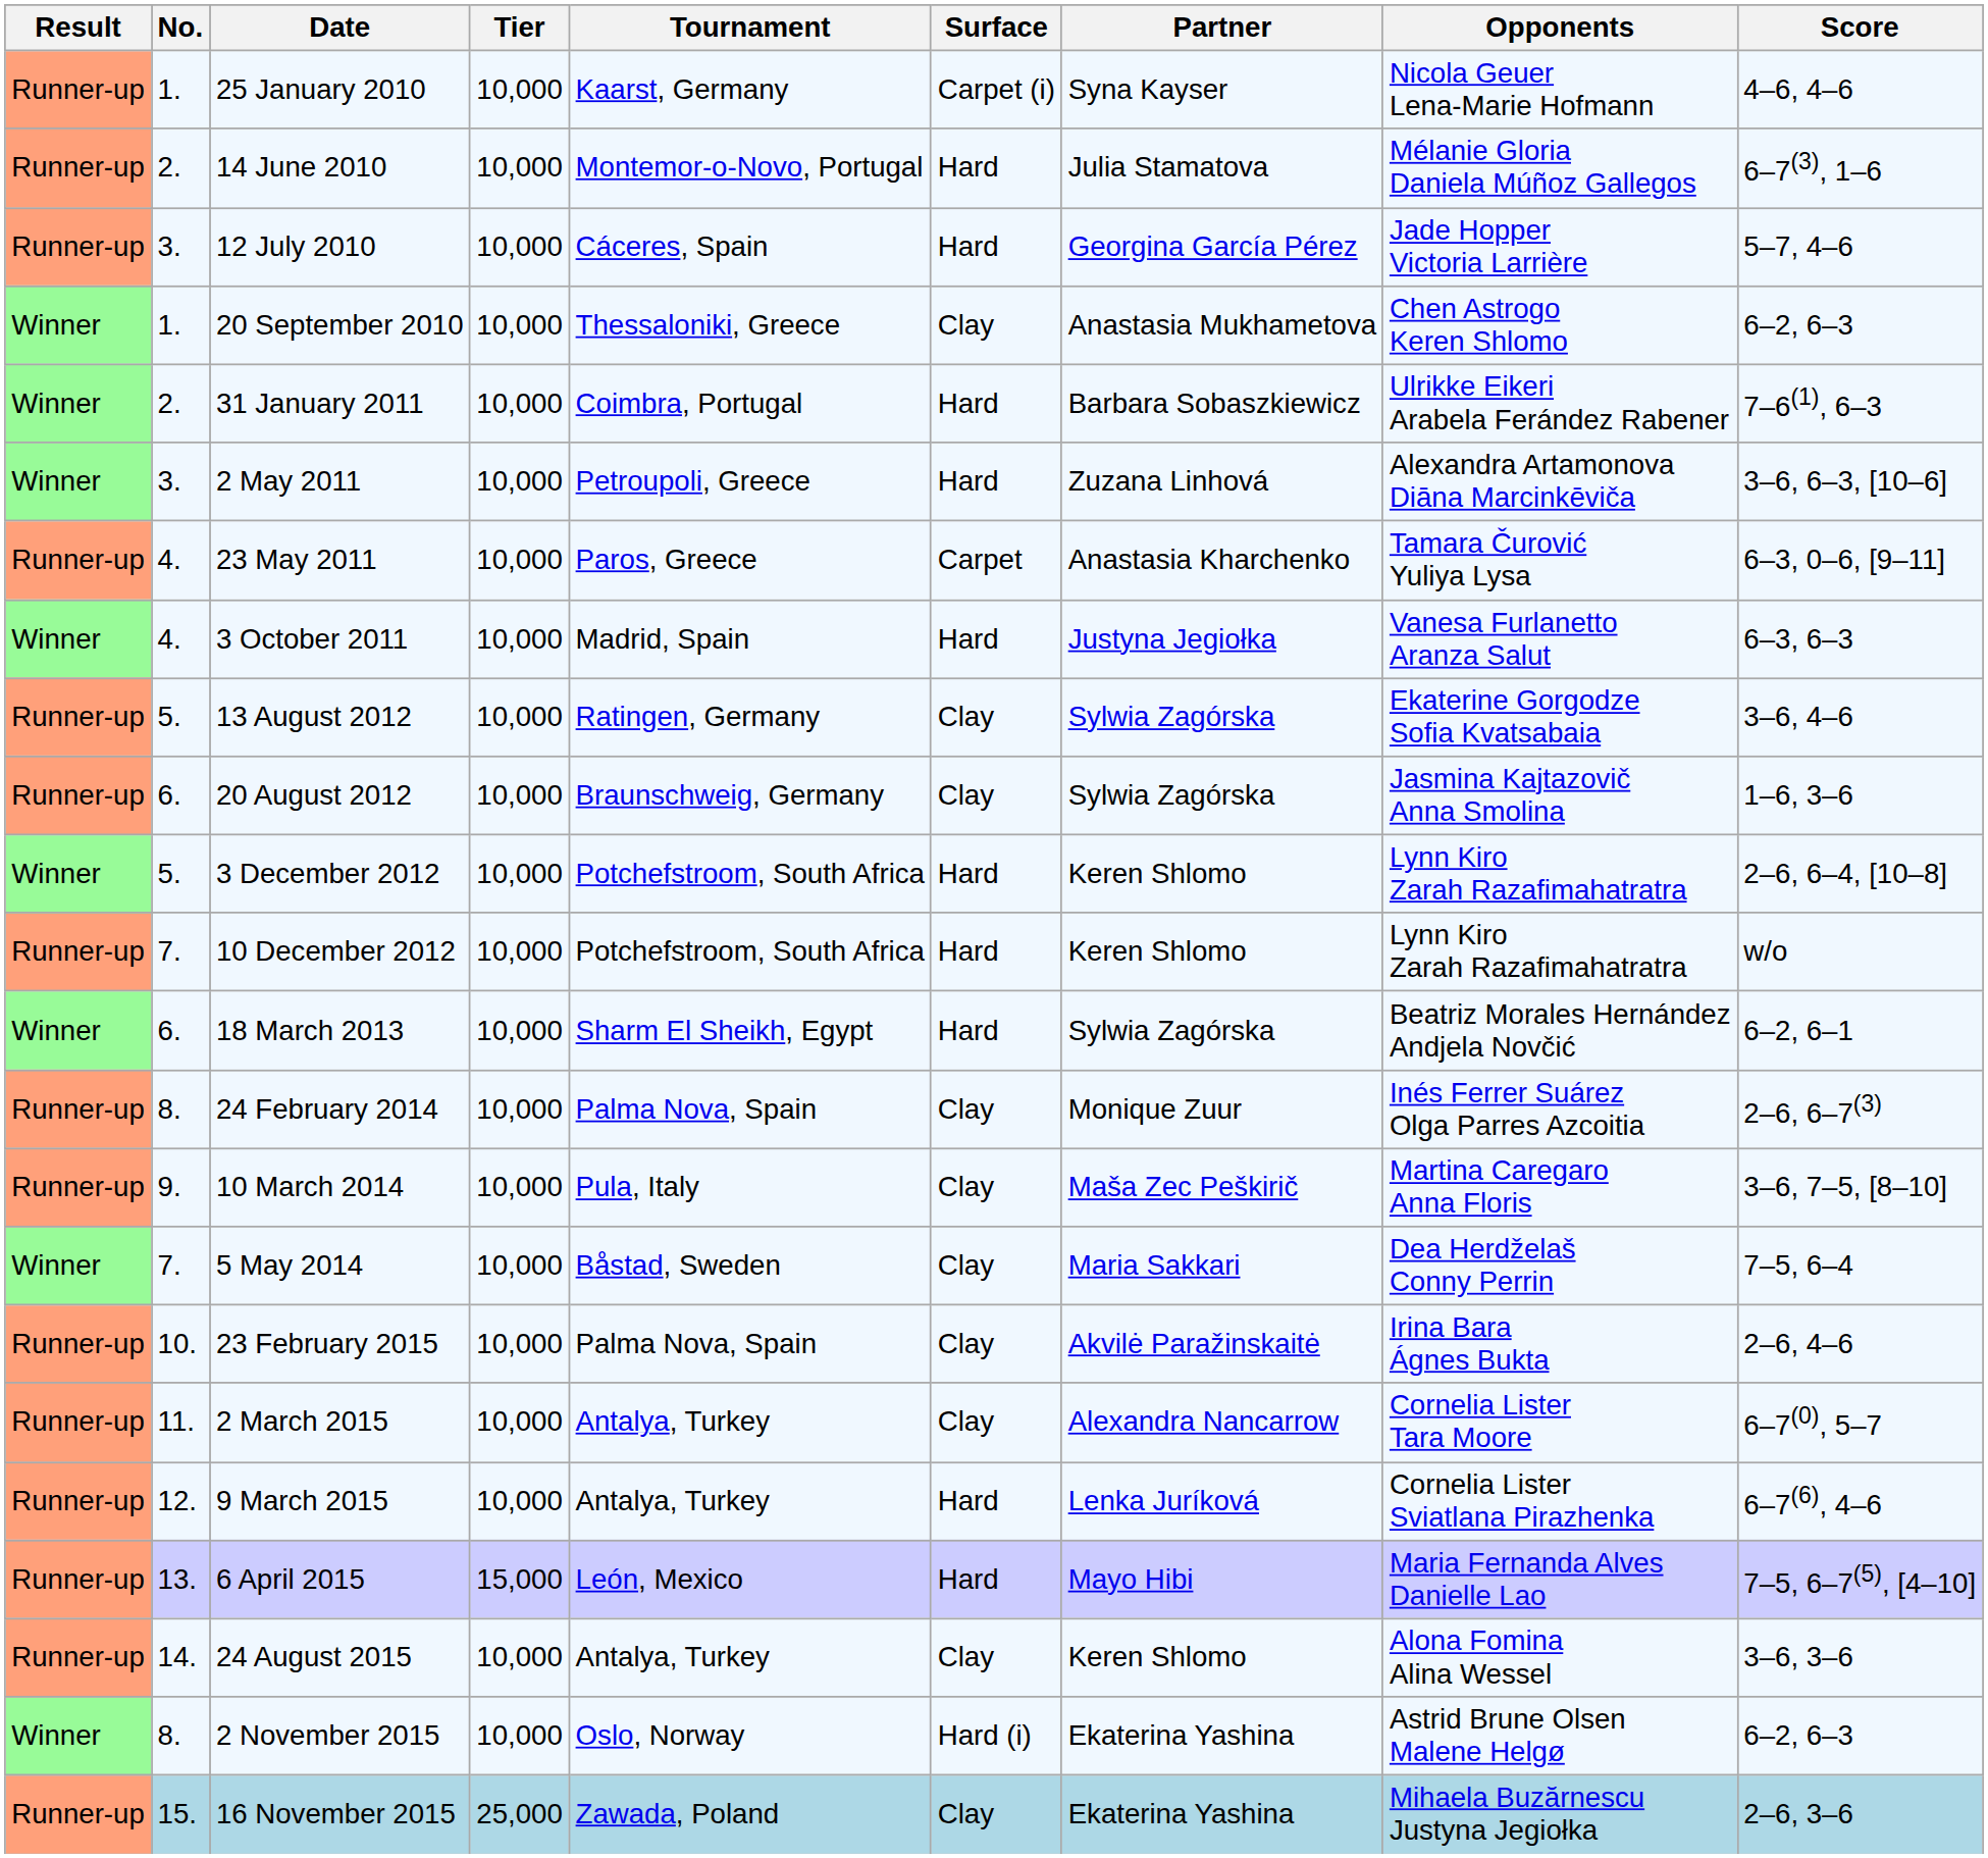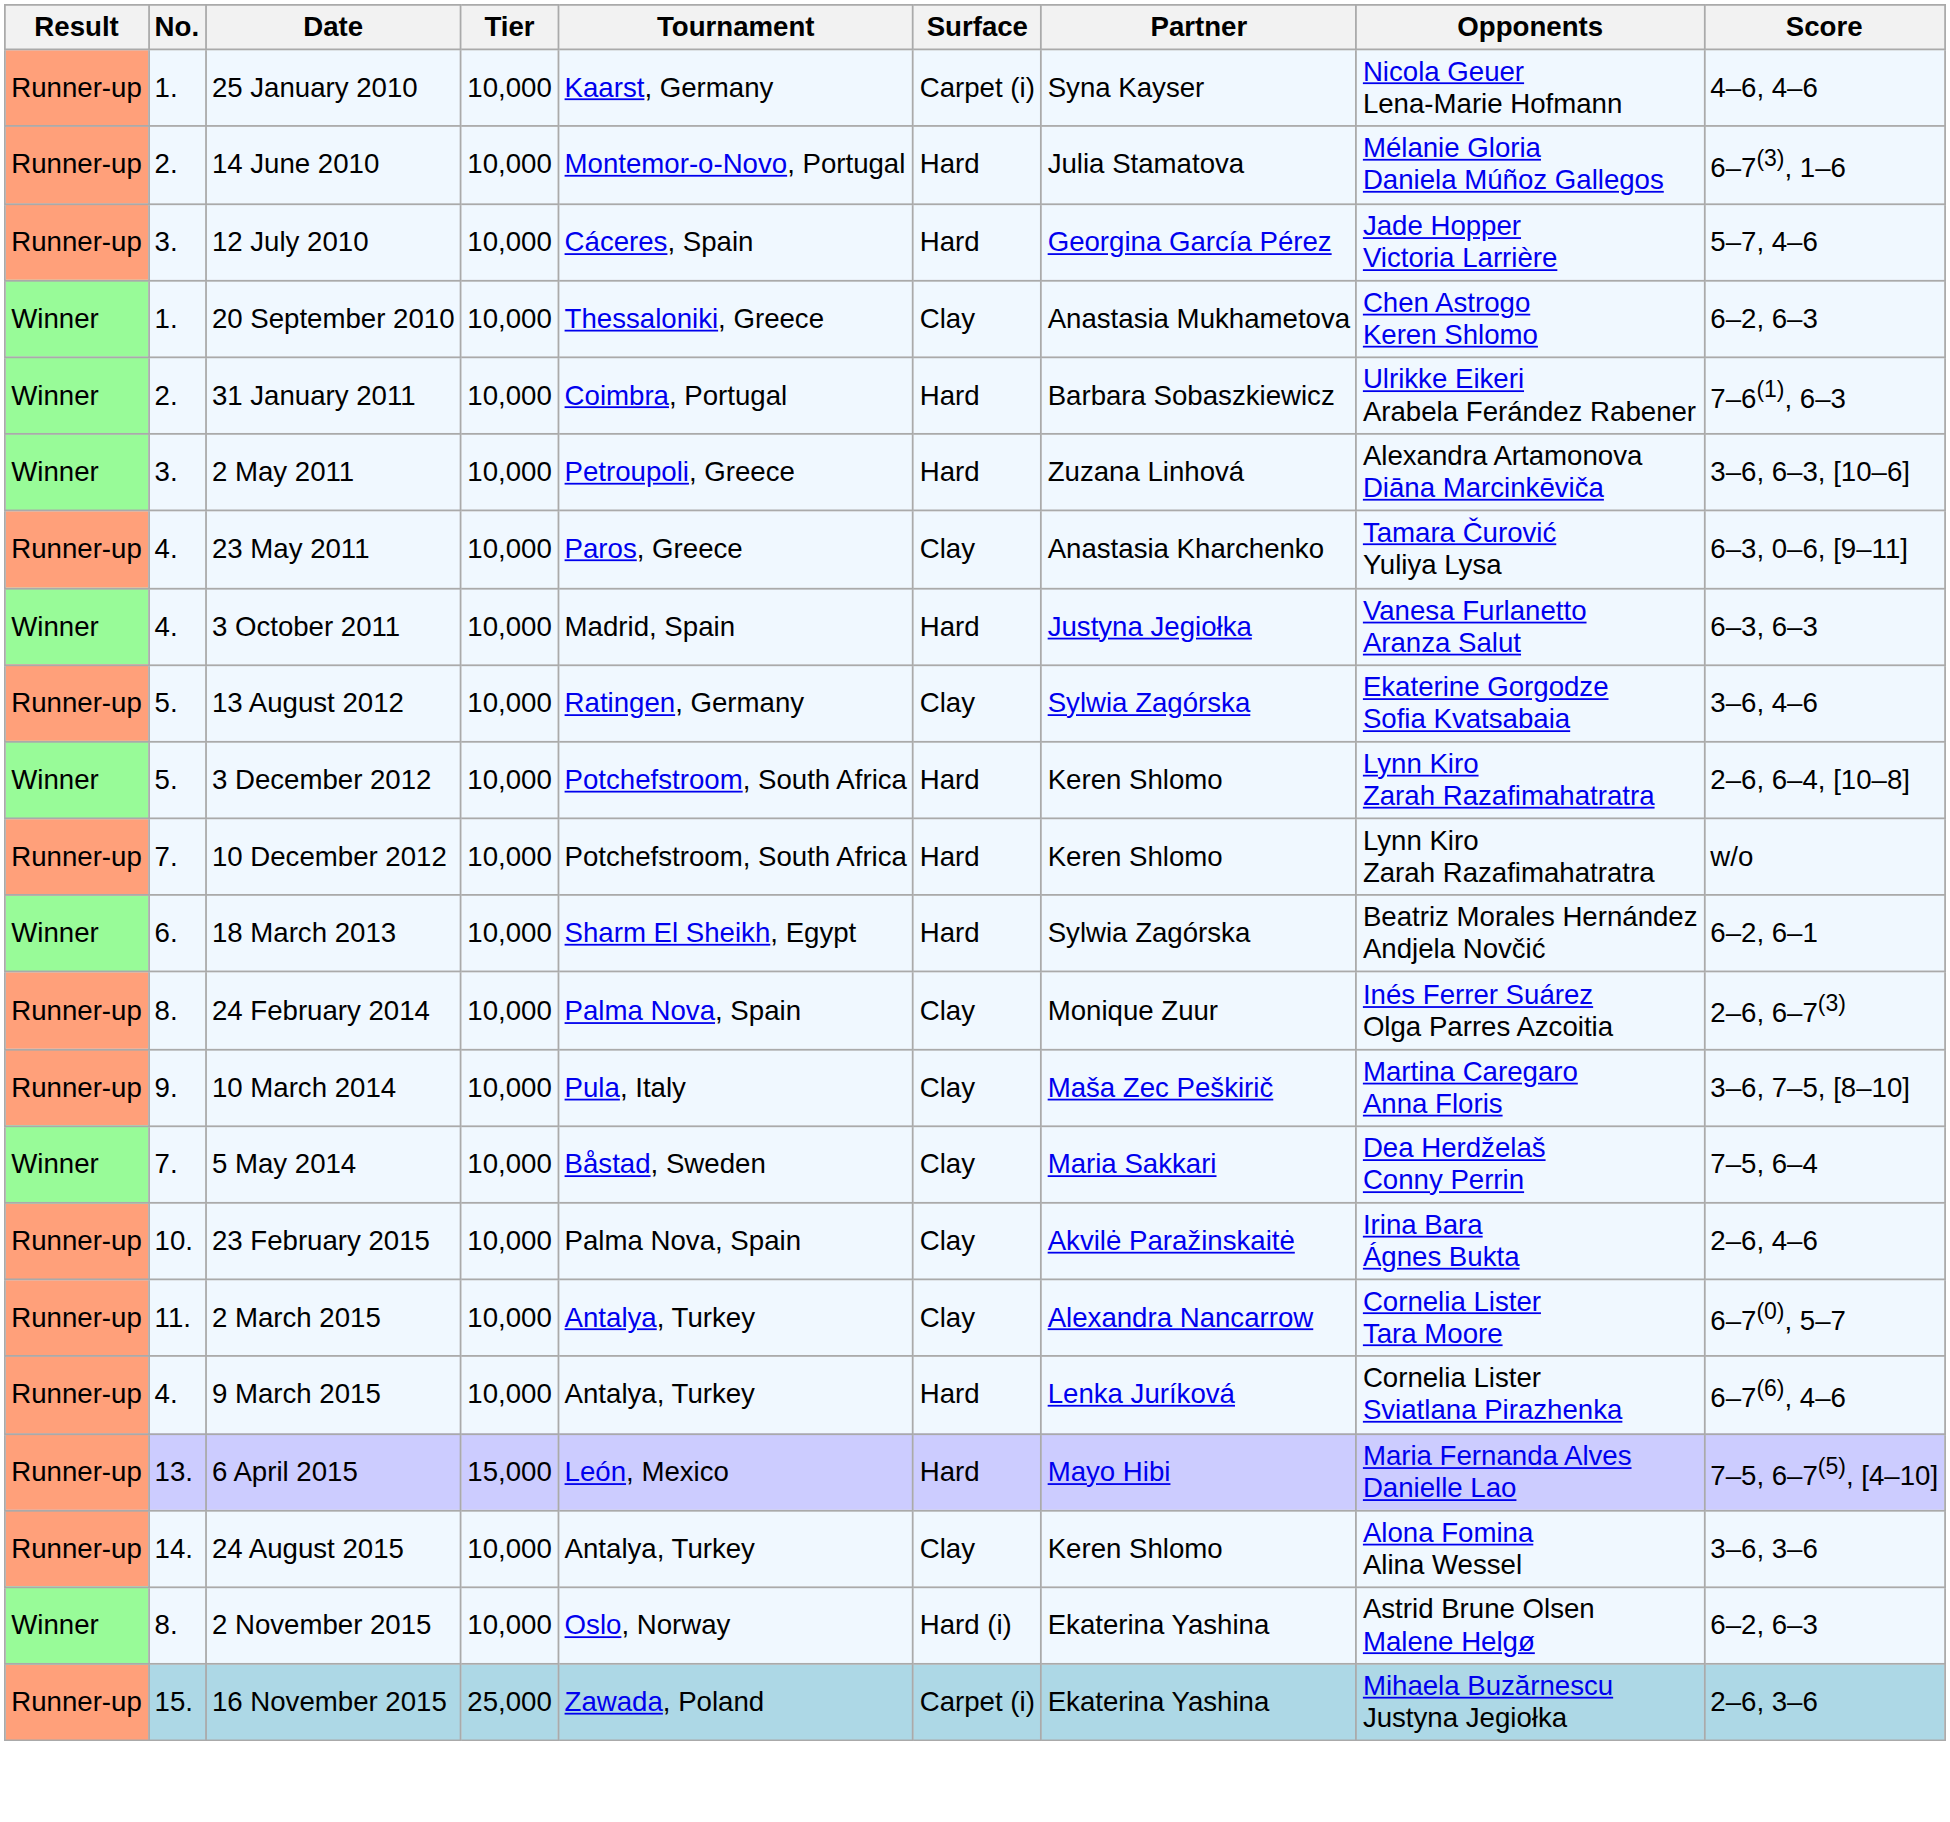23 May 2011 | Surface: Carpet -> Clay
- row: Runner-up | 6. | 20 August 2012 | 10,000 | Braunschweig, Germany | Clay | Sylwia Zagórska | Jasmina Kajtazovič Anna Smolina | 1–6, 3–6
9 March 2015 | No.: 12. -> 4.
16 November 2015 | Surface: Clay -> Carpet (i)
